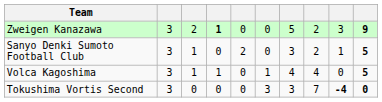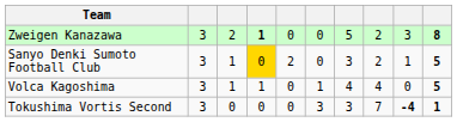Zweigen Kanazawa | column 10: 9 -> 8
Sanyo Denki Sumoto Football Club | column 4: no background -> gold background
Tokushima Vortis Second | column 10: 0 -> 1
